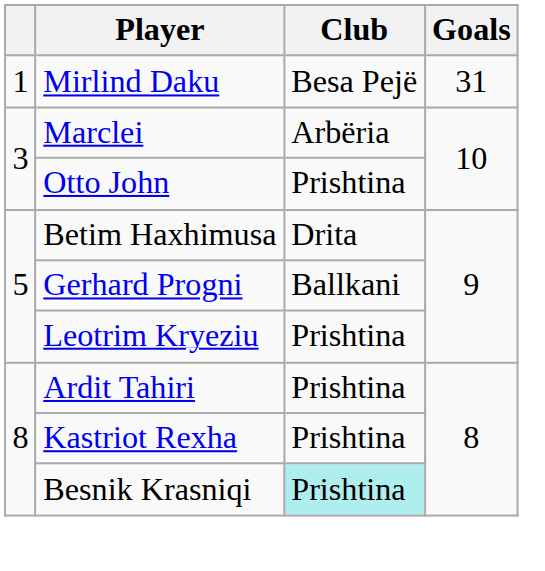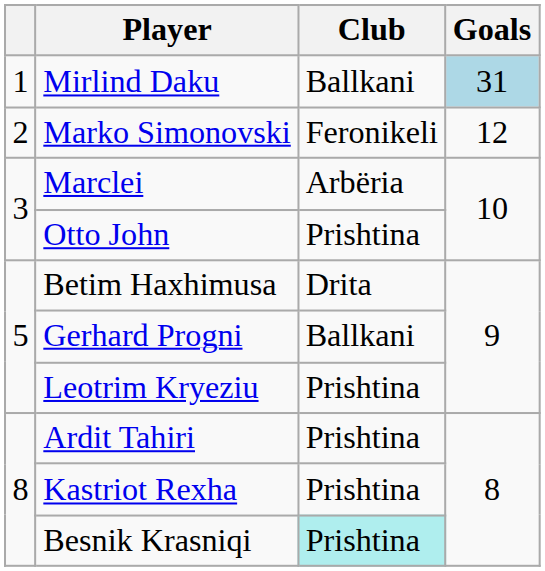Mirlind Daku | Club: Besa Pejë -> Ballkani
Mirlind Daku | Goals: no background -> lightblue background
+ row: 2 | Marko Simonovski | Feronikeli | 12
